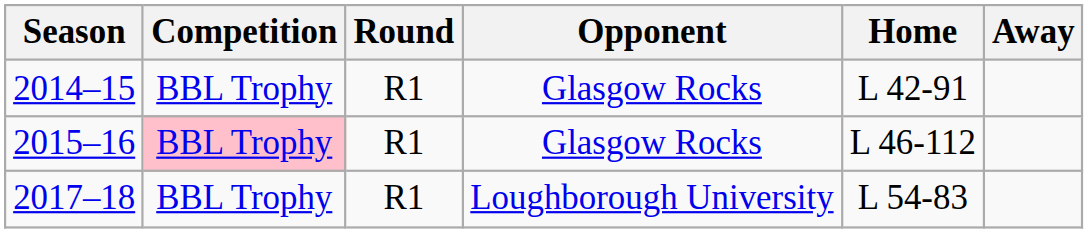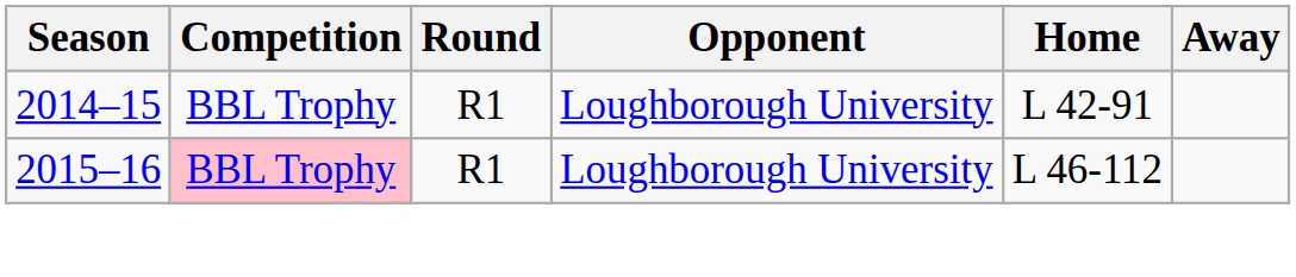2014–15 | Opponent: Glasgow Rocks -> Loughborough University
2015–16 | Opponent: Glasgow Rocks -> Loughborough University
- row: 2017–18 | BBL Trophy | R1 | Loughborough University | L 54-83
